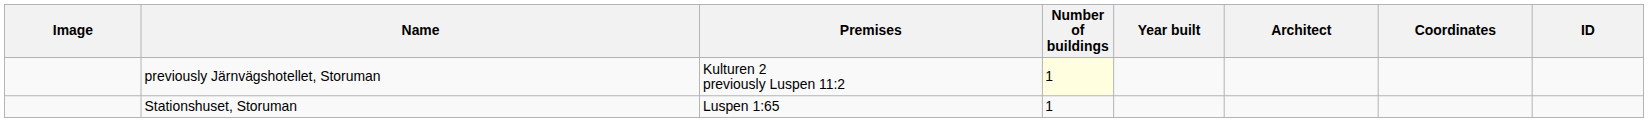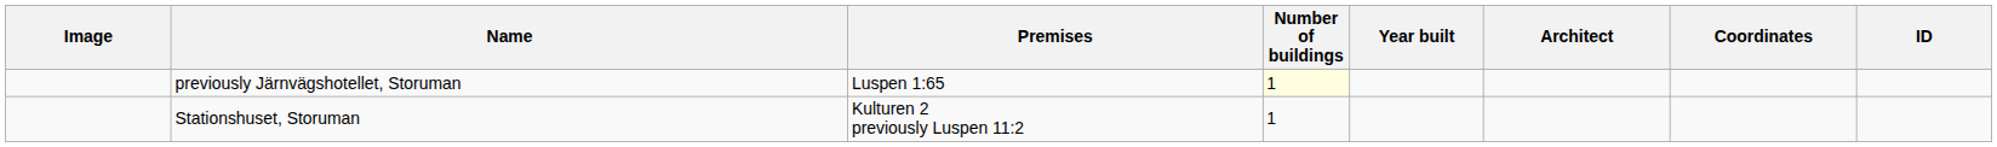previously Järnvägshotellet, Storuman | Premises: Kulturen 2 previously Luspen 11:2 -> Luspen 1:65
Stationshuset, Storuman | Premises: Luspen 1:65 -> Kulturen 2 previously Luspen 11:2
